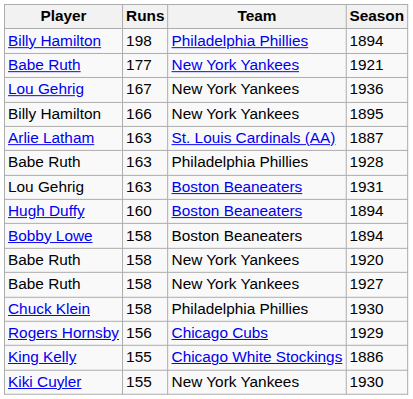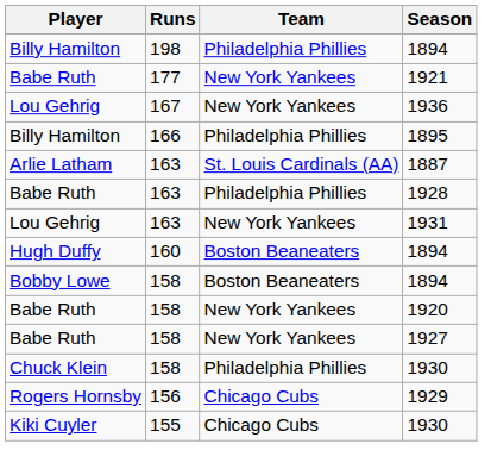1895 | Team: New York Yankees -> Philadelphia Phillies
1931 | Team: Boston Beaneaters -> New York Yankees
- row: King Kelly | 155 | Chicago White Stockings | 1886
Kiki Cuyler / 1930 | Team: New York Yankees -> Chicago Cubs
